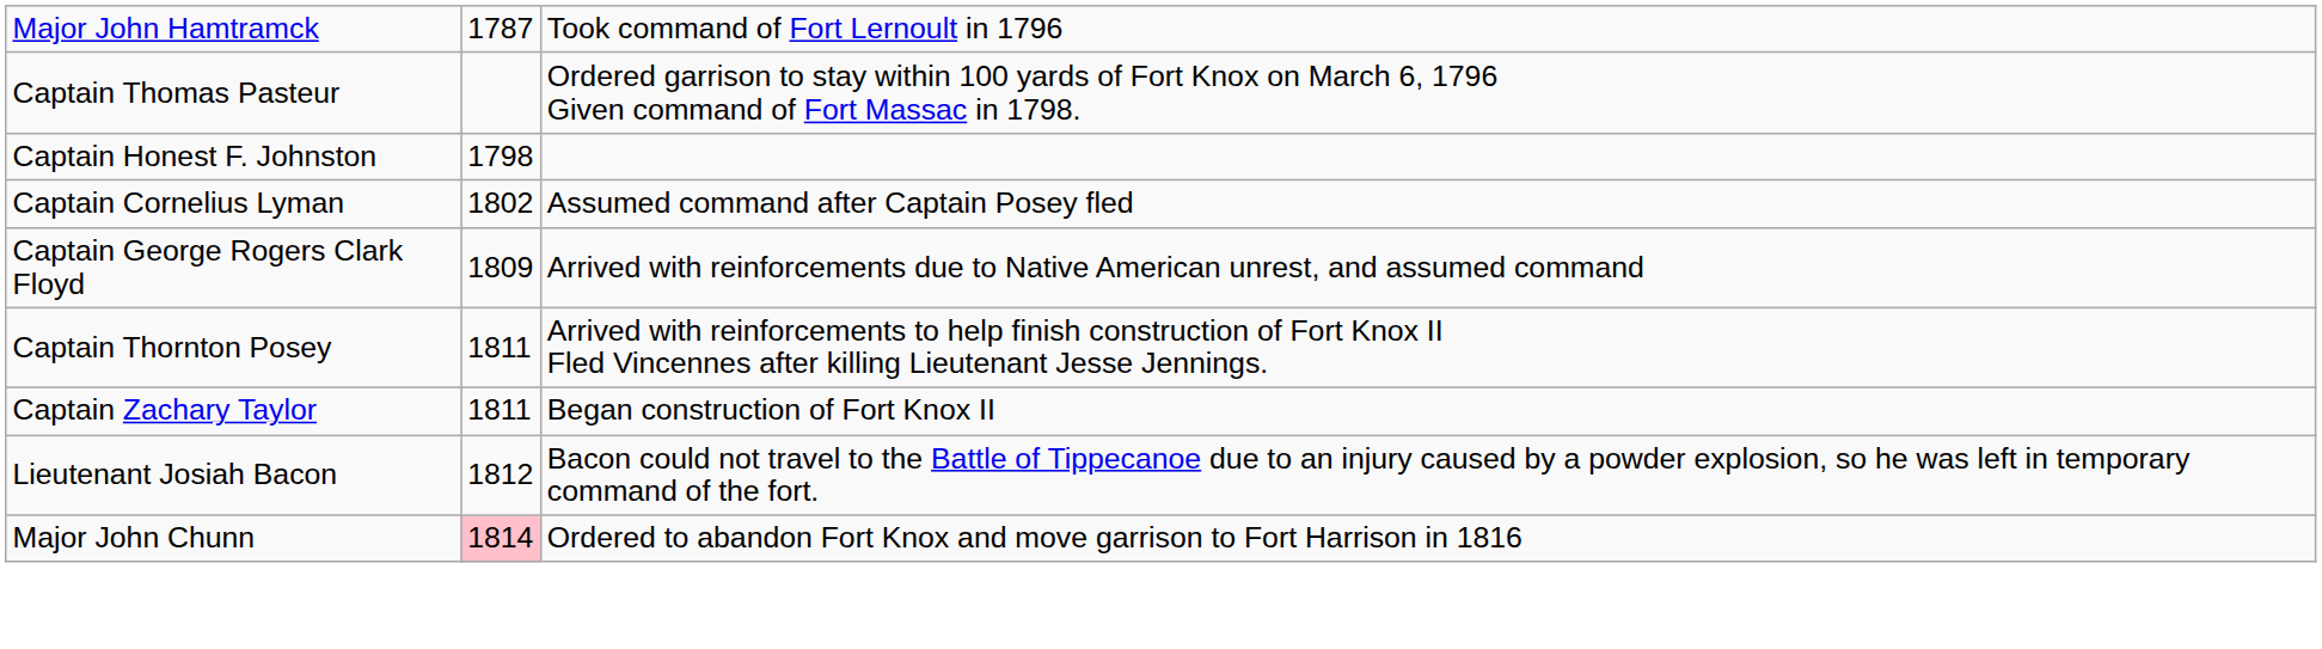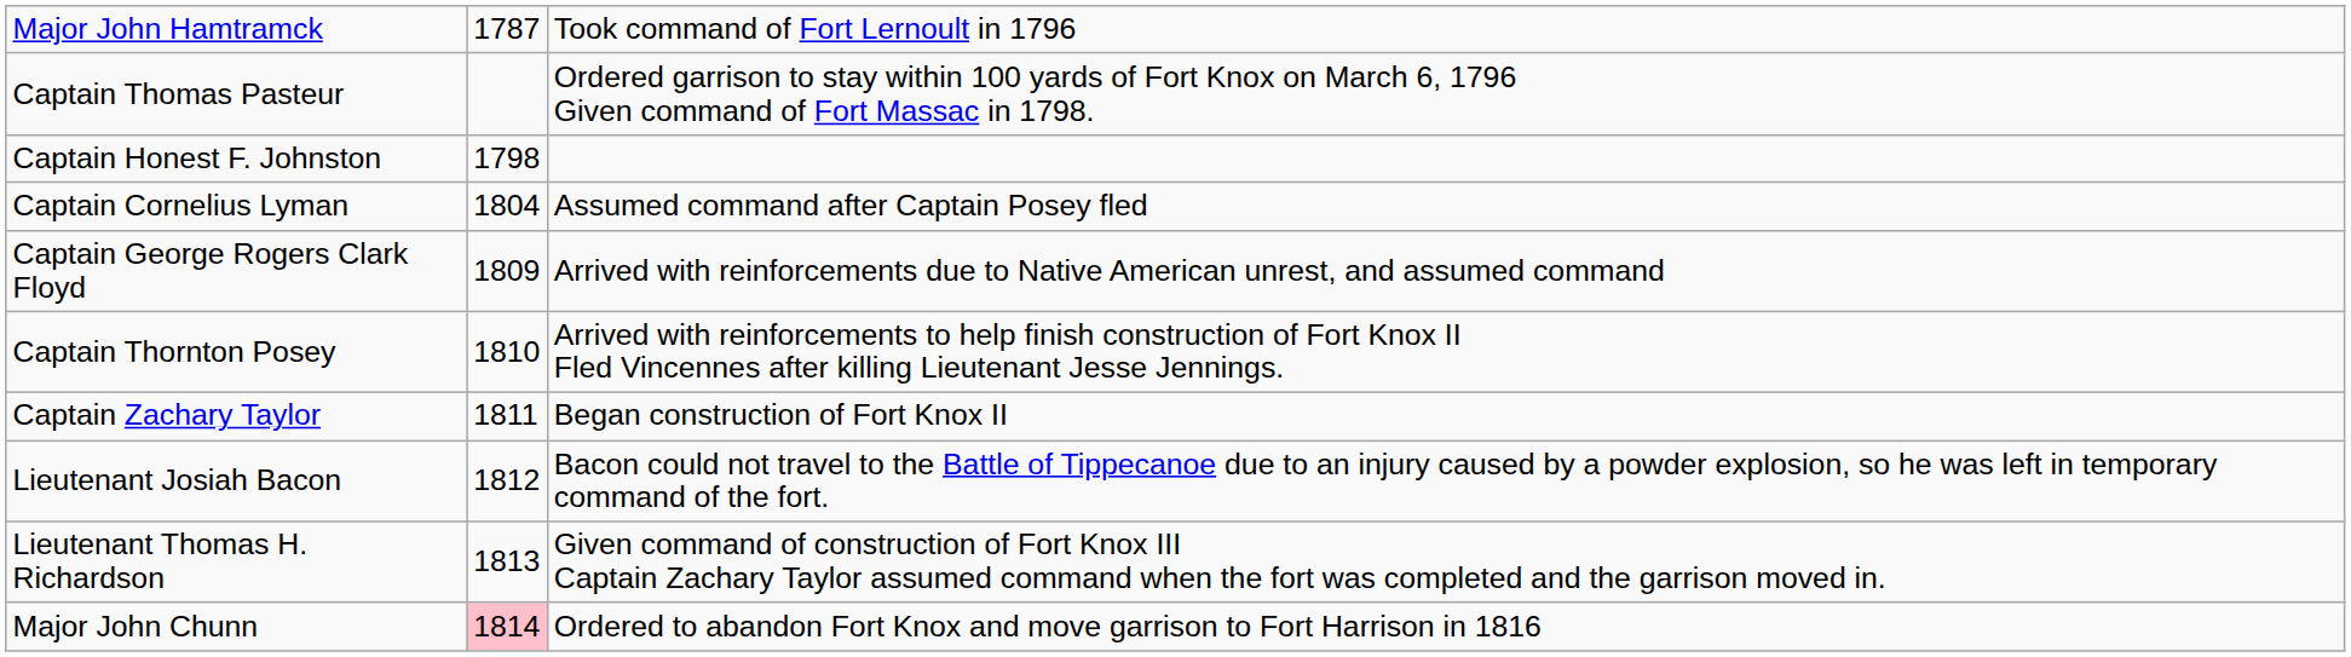Captain Cornelius Lyman | column 2: 1802 -> 1804
Captain Thornton Posey | column 2: 1811 -> 1810
+ row: Lieutenant Thomas H. Richardson | 1813 | Given command of construction of Fort Knox III Captain Zachary Taylor assumed command when the fort was completed and the garrison moved in.
